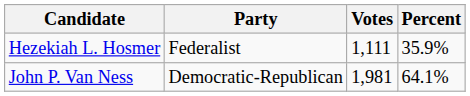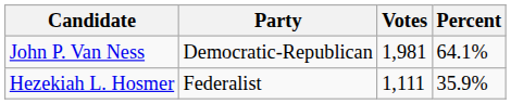rows swapped: John P. Van Ness <-> Hezekiah L. Hosmer
